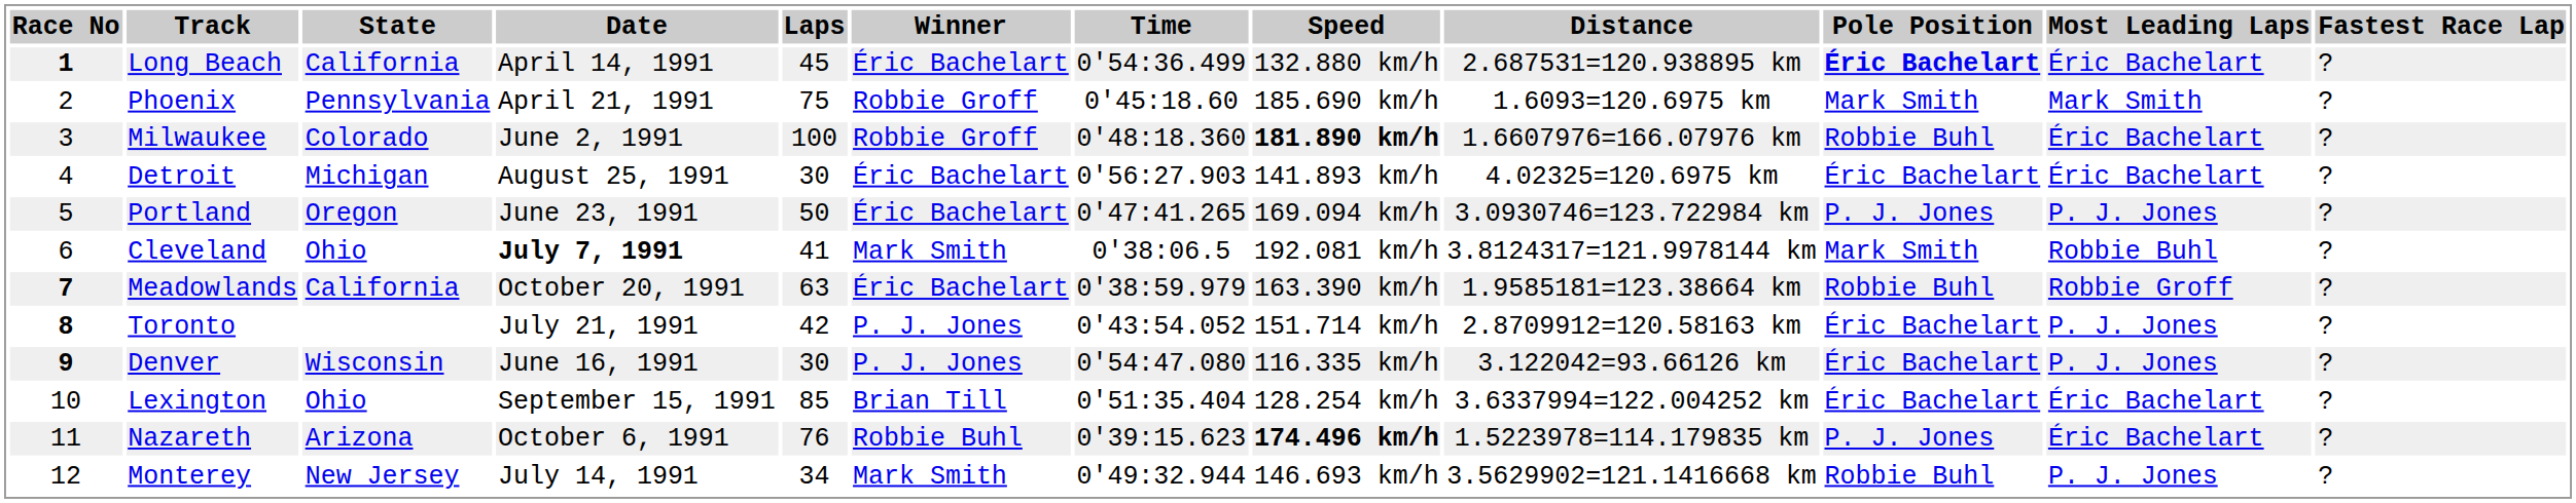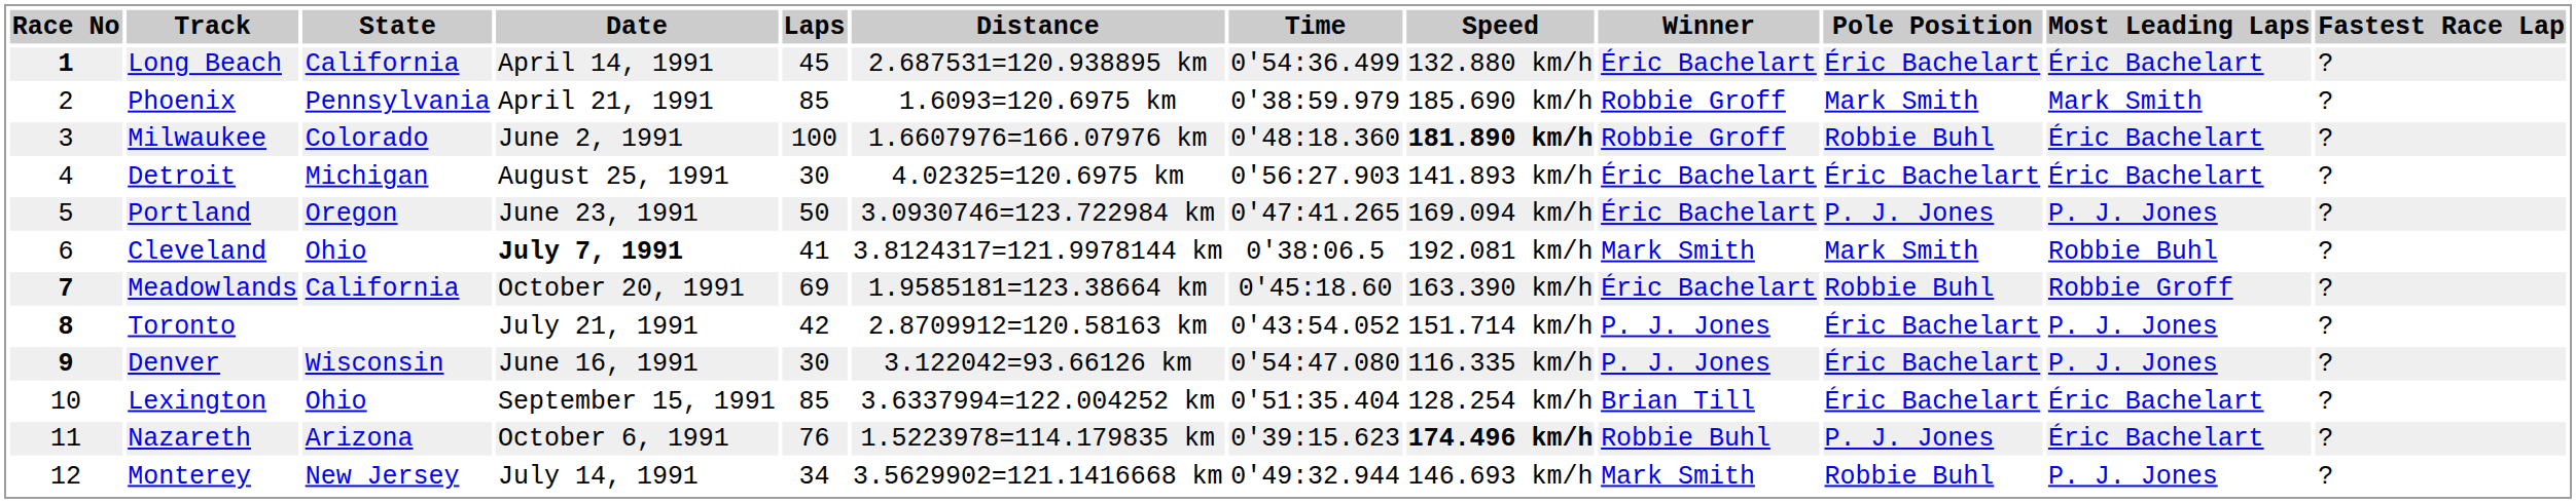columns swapped: Distance <-> Winner
Long Beach | Pole Position: bold -> normal
Phoenix | Laps: 75 -> 85
Phoenix | Time: 0'45:18.60 -> 0'38:59.979
Meadowlands | Laps: 63 -> 69
Meadowlands | Time: 0'38:59.979 -> 0'45:18.60
